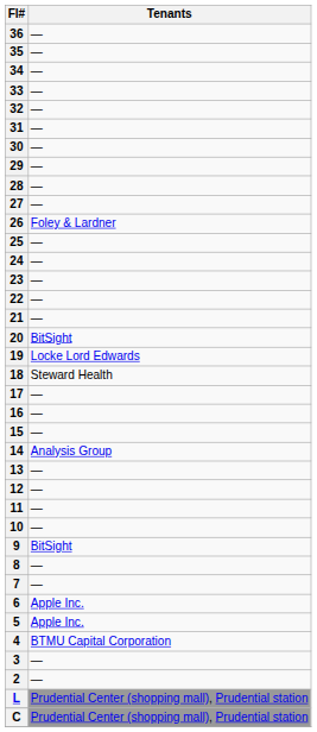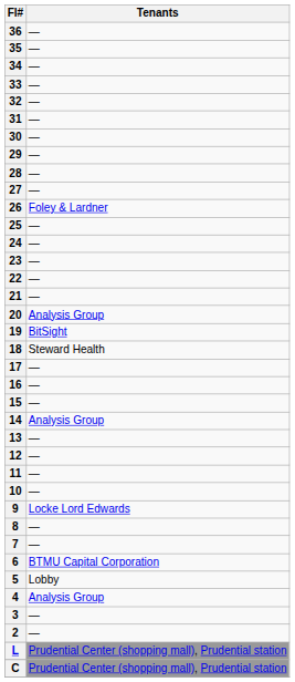20 | Tenants: BitSight -> Analysis Group
19 | Tenants: Locke Lord Edwards -> BitSight
9 | Tenants: BitSight -> Locke Lord Edwards
6 | Tenants: Apple Inc. -> BTMU Capital Corporation
5 | Tenants: Apple Inc. -> Lobby
4 | Tenants: BTMU Capital Corporation -> Analysis Group
